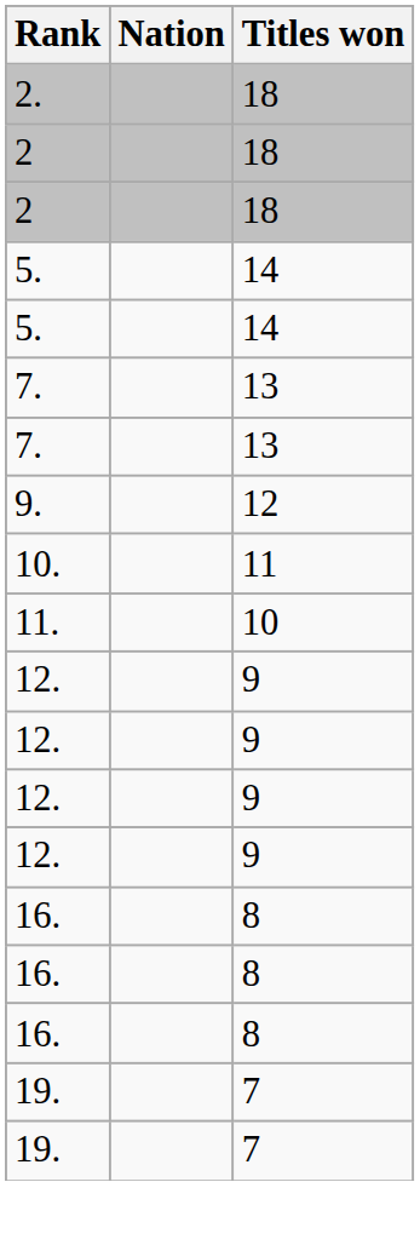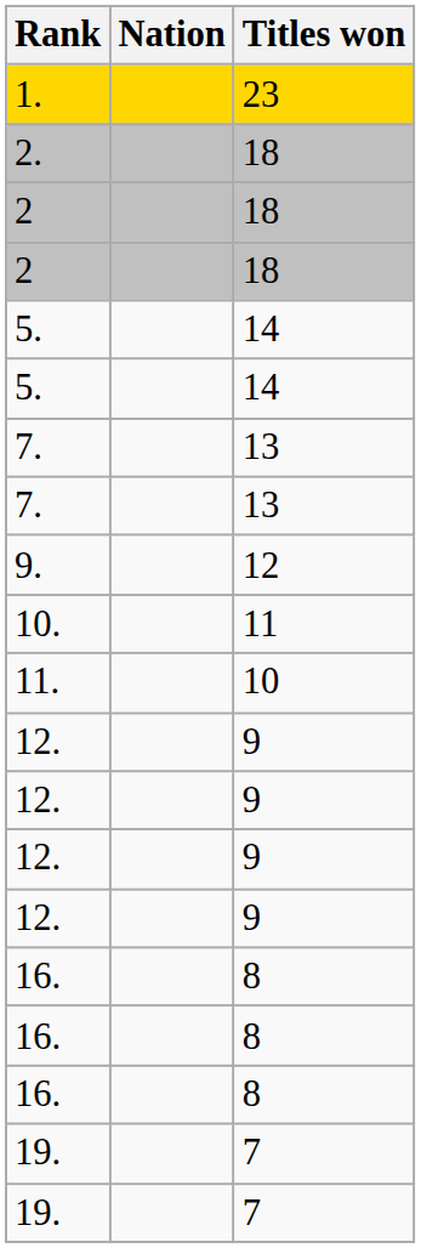+ row: 1. | 23
